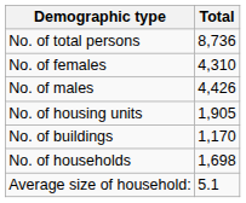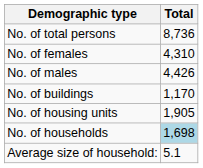rows swapped: No. of housing units <-> No. of buildings
No. of households | Total: no background -> lightblue background
